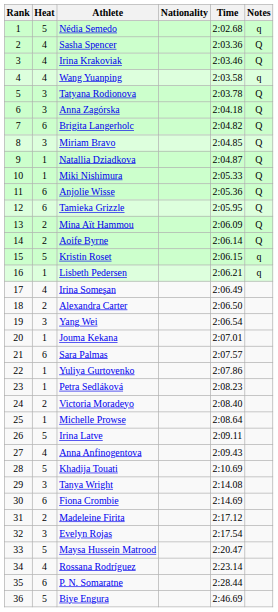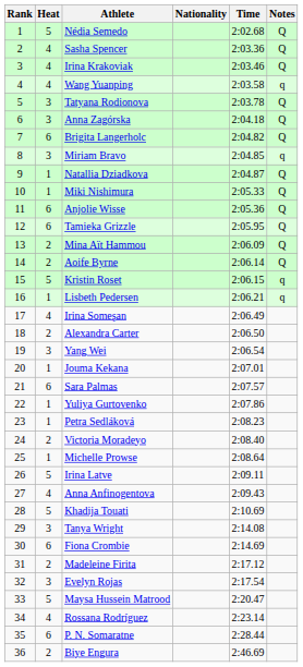Nédia Semedo | Notes: q -> Q
Miriam Bravo | Notes: Q -> q
Biye Engura | Heat: 5 -> 2
